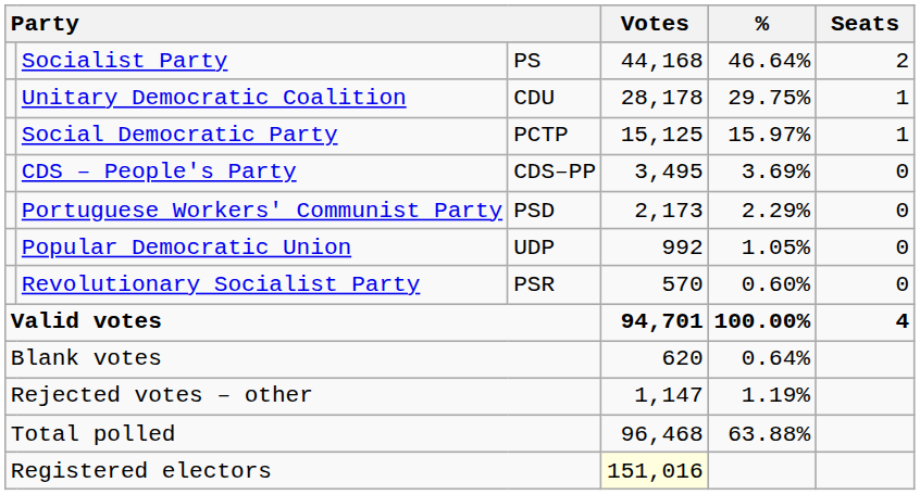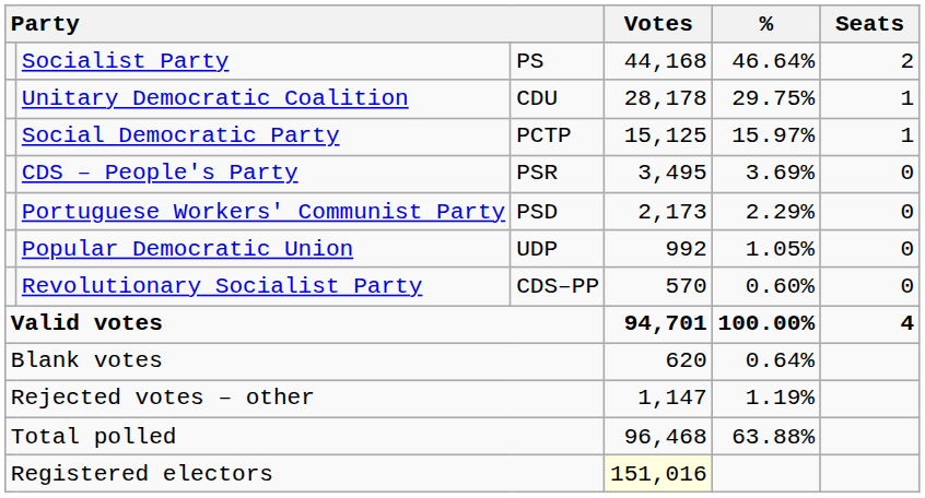CDS – People's Party | column 3: CDS–PP -> PSR
Revolutionary Socialist Party | column 3: PSR -> CDS–PP
